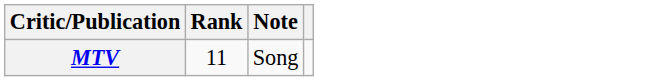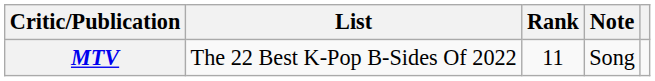+ column: List | The 22 Best K-Pop B-Sides Of 2022
